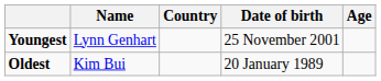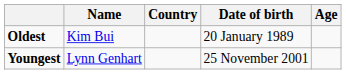rows swapped: Youngest <-> Oldest
